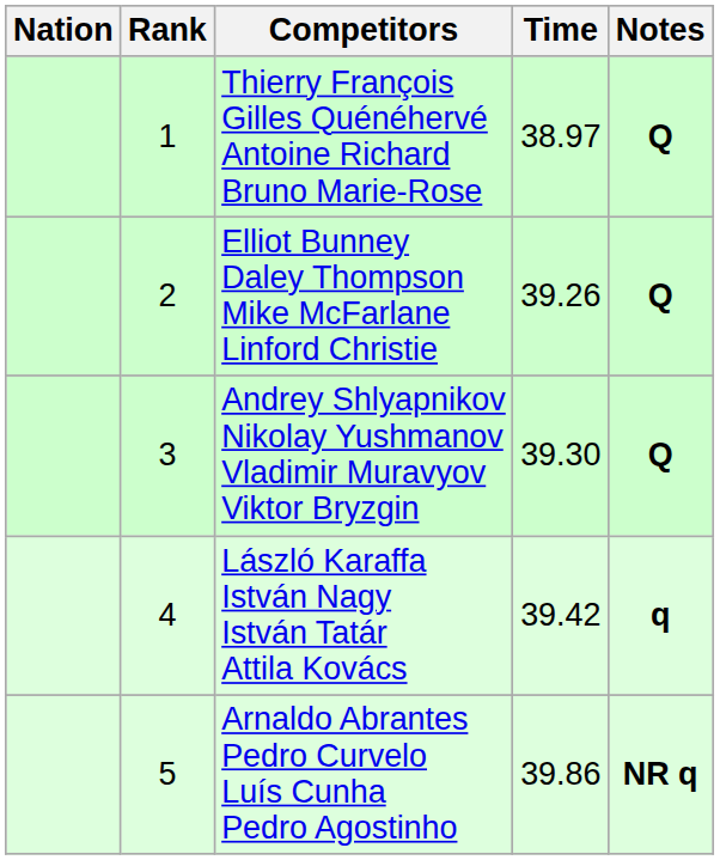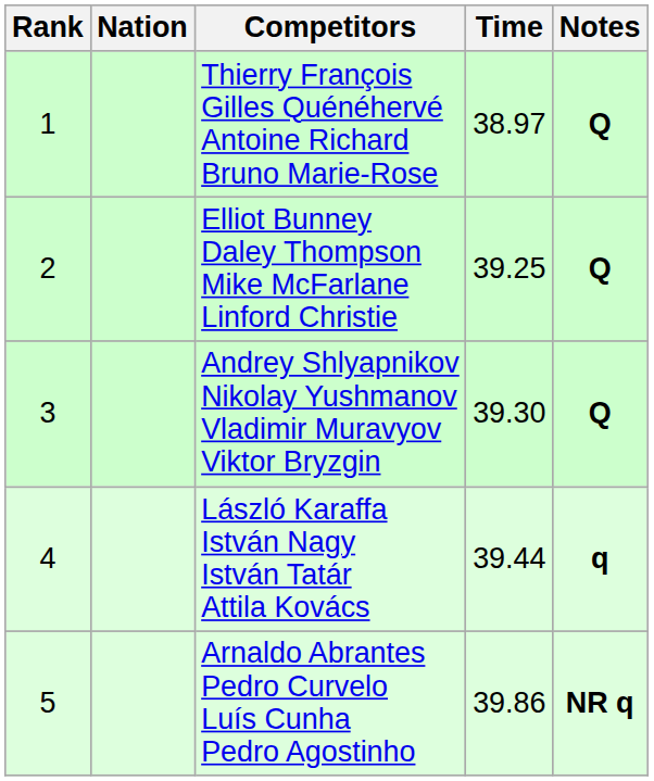columns swapped: Rank <-> Nation
Elliot Bunney Daley Thompson Mike McFarlane Linford Christie | Time: 39.26 -> 39.25
László Karaffa István Nagy István Tatár Attila Kovács | Time: 39.42 -> 39.44
